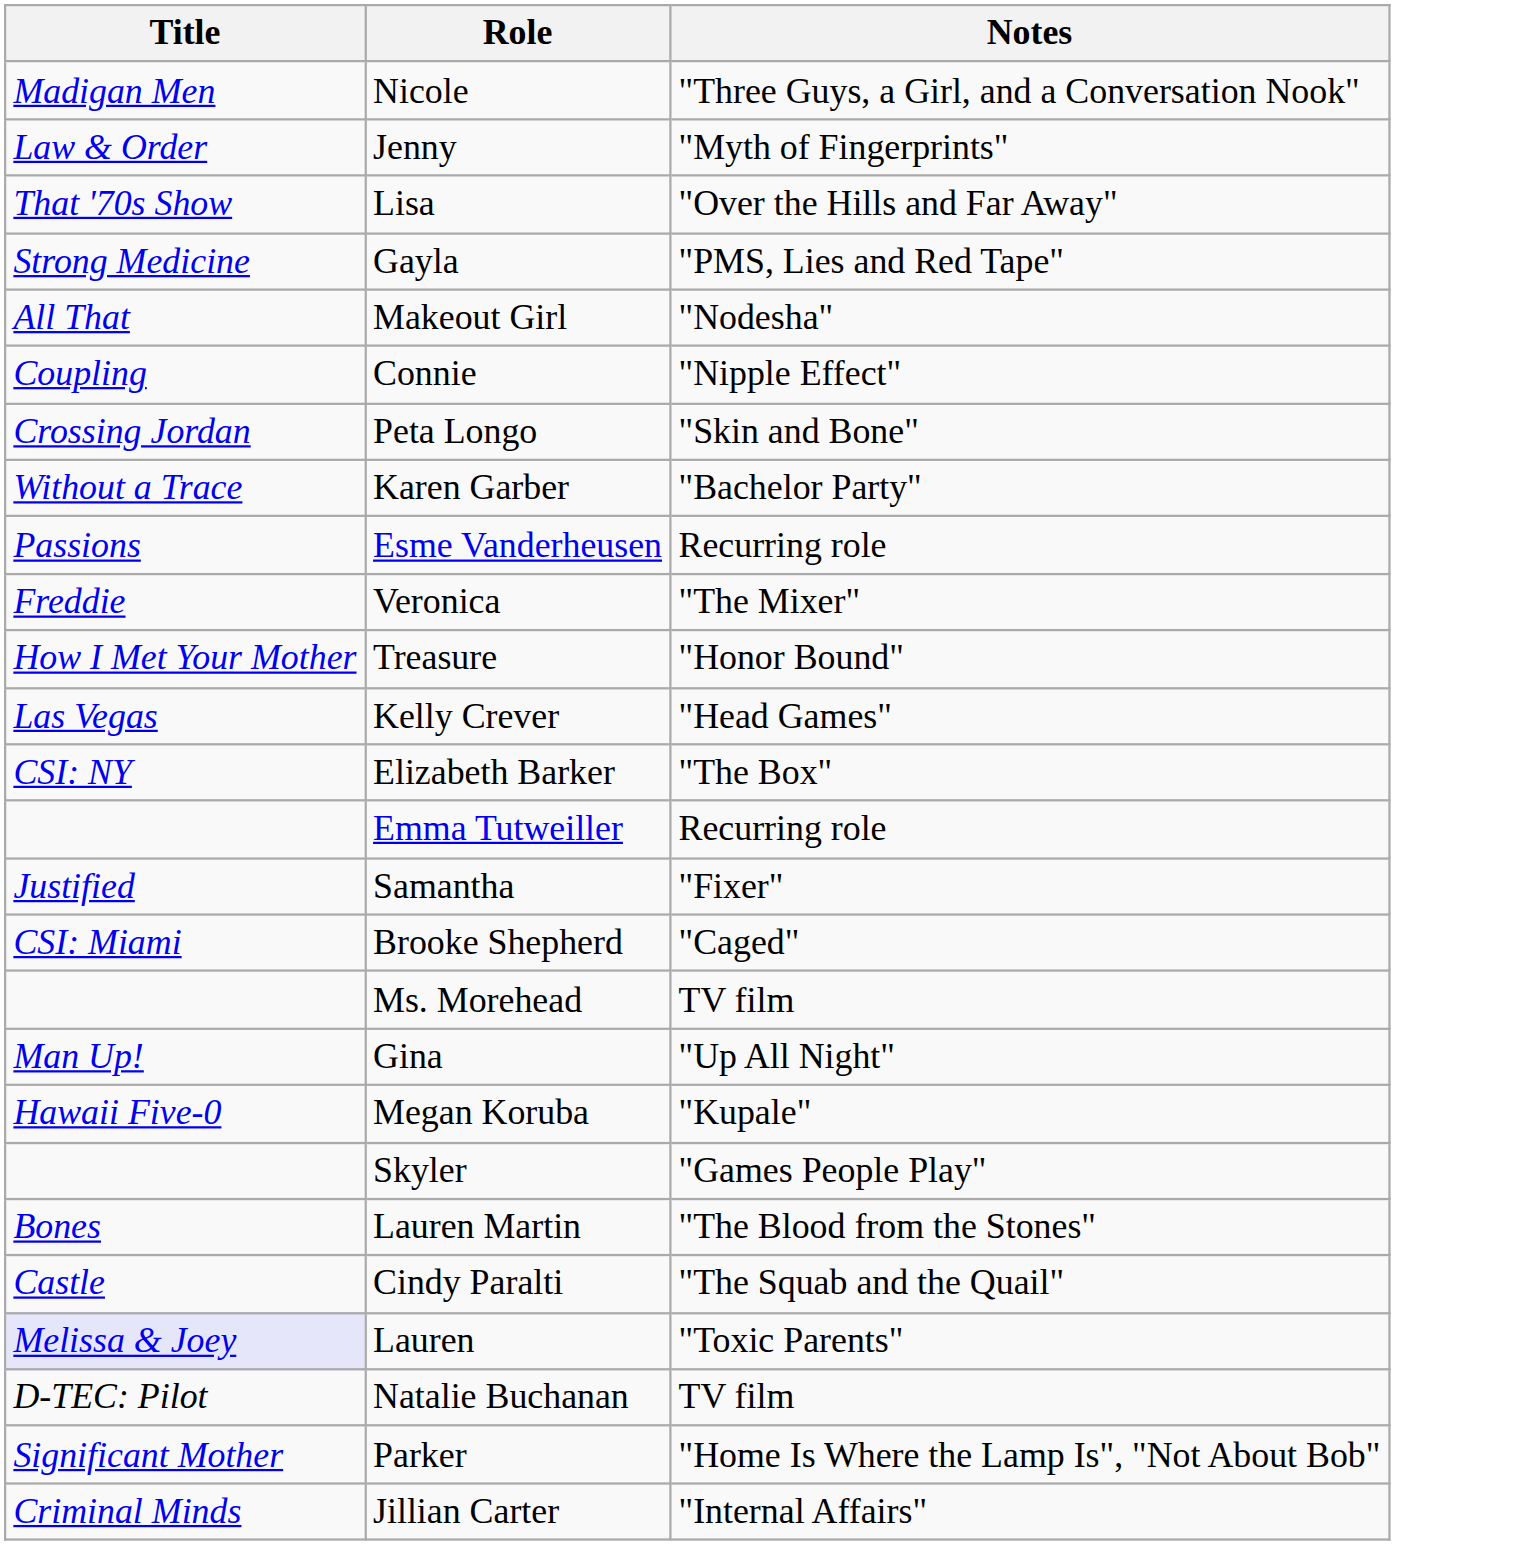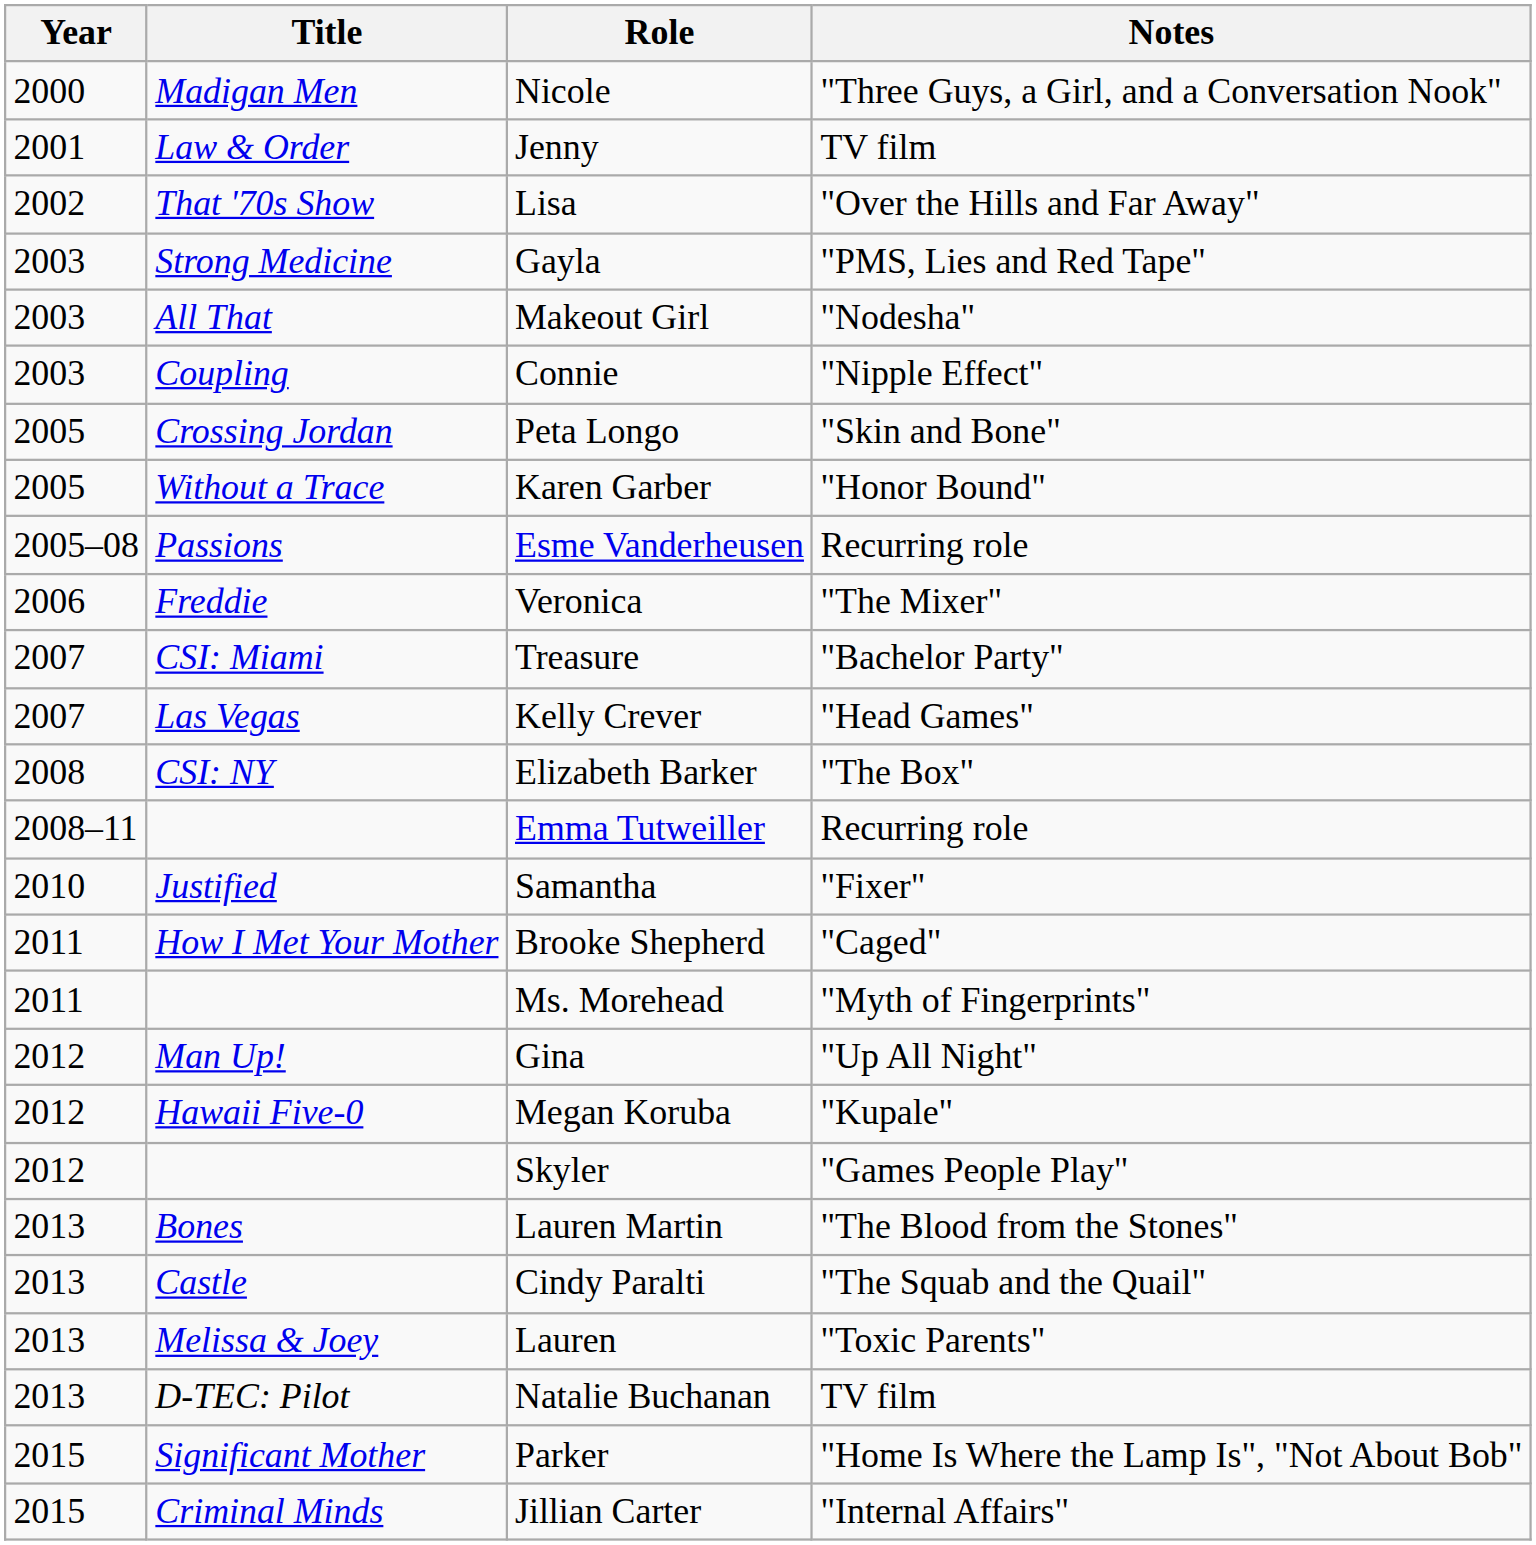+ column: Year | 2000 | 2001 | 2002 | 2003 | 2003 | 2003 | 2005 | 2005 | 2005–08 | 2006 | 2007 | 2007 | 2008 | 2008–11 | 2010 | 2011 | 2011 | 2012 | 2012 | 2012 | 2013 | 2013 | 2013 | 2013 | 2015 | 2015
Jenny | Notes: "Myth of Fingerprints" -> TV film
Karen Garber | Notes: "Bachelor Party" -> "Honor Bound"
Treasure | Title: How I Met Your Mother -> CSI: Miami
Treasure | Notes: "Honor Bound" -> "Bachelor Party"
Brooke Shepherd | Title: CSI: Miami -> How I Met Your Mother
Ms. Morehead | Notes: TV film -> "Myth of Fingerprints"
Lauren | Title: lavender background -> no background
